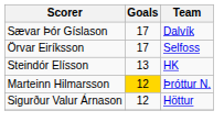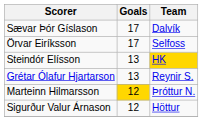Steindór Elísson | Team: no background -> gold background
+ row: Grétar Ólafur Hjartarson | 13 | Reynir S.
